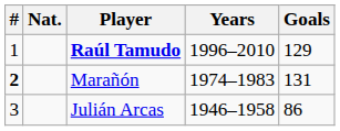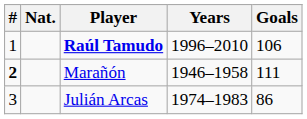Raúl Tamudo | Goals: 129 -> 106
Marañón | Years: 1974–1983 -> 1946–1958
Marañón | Goals: 131 -> 111
Julián Arcas | Years: 1946–1958 -> 1974–1983
